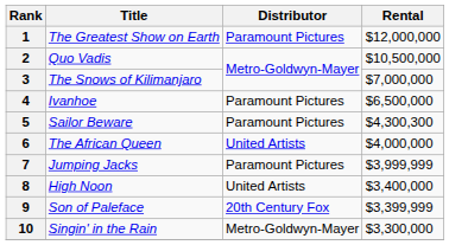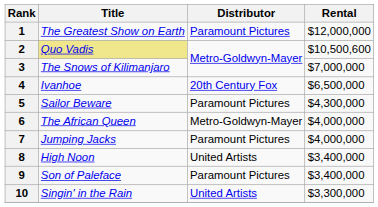2 | Title: no background -> khaki background
2 | Rental: $10,500,000 -> $10,500,600
4 | Distributor: Paramount Pictures -> 20th Century Fox
5 | Rental: $4,300,300 -> $4,300,000
6 | Distributor: United Artists -> Metro-Goldwyn-Mayer
7 | Rental: $3,999,999 -> $4,000,000
9 | Distributor: 20th Century Fox -> Paramount Pictures
9 | Rental: $3,399,999 -> $3,400,000
10 | Distributor: Metro-Goldwyn-Mayer -> United Artists
